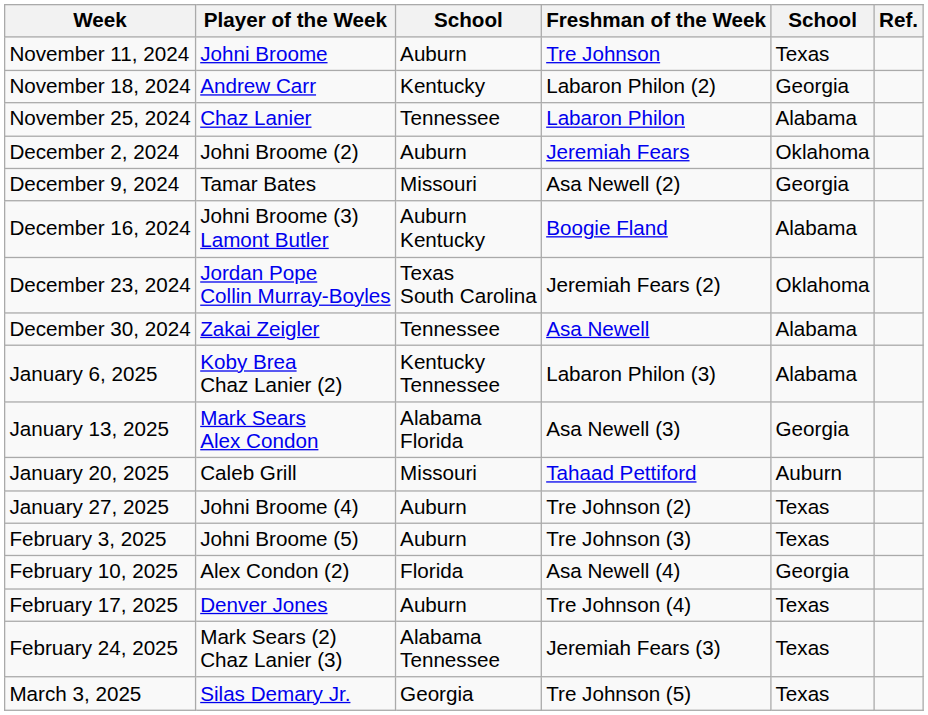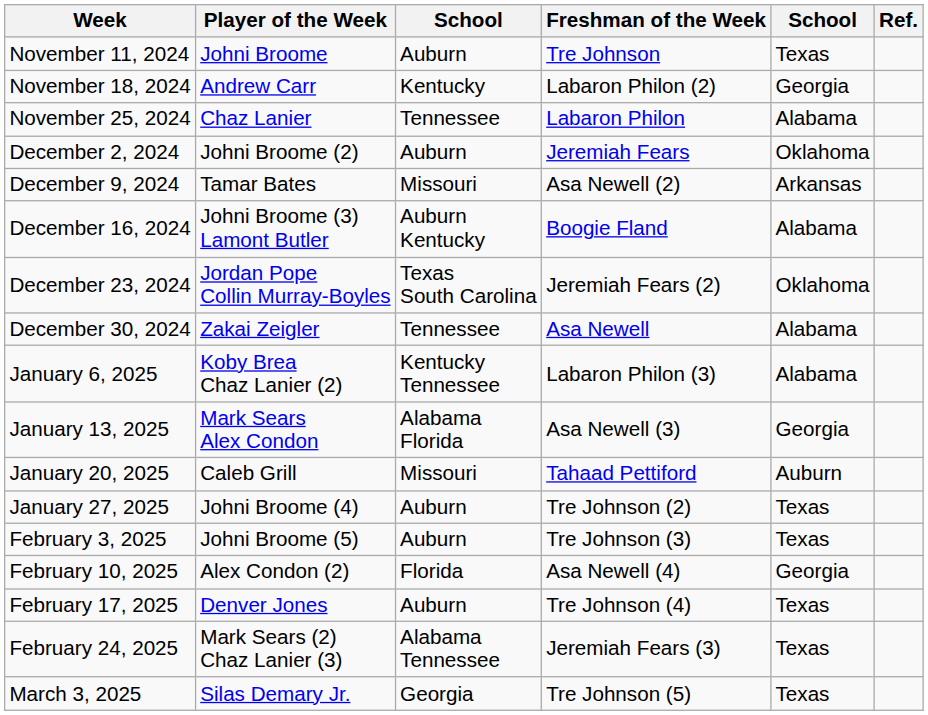December 9, 2024 | column 5: Georgia -> Arkansas
